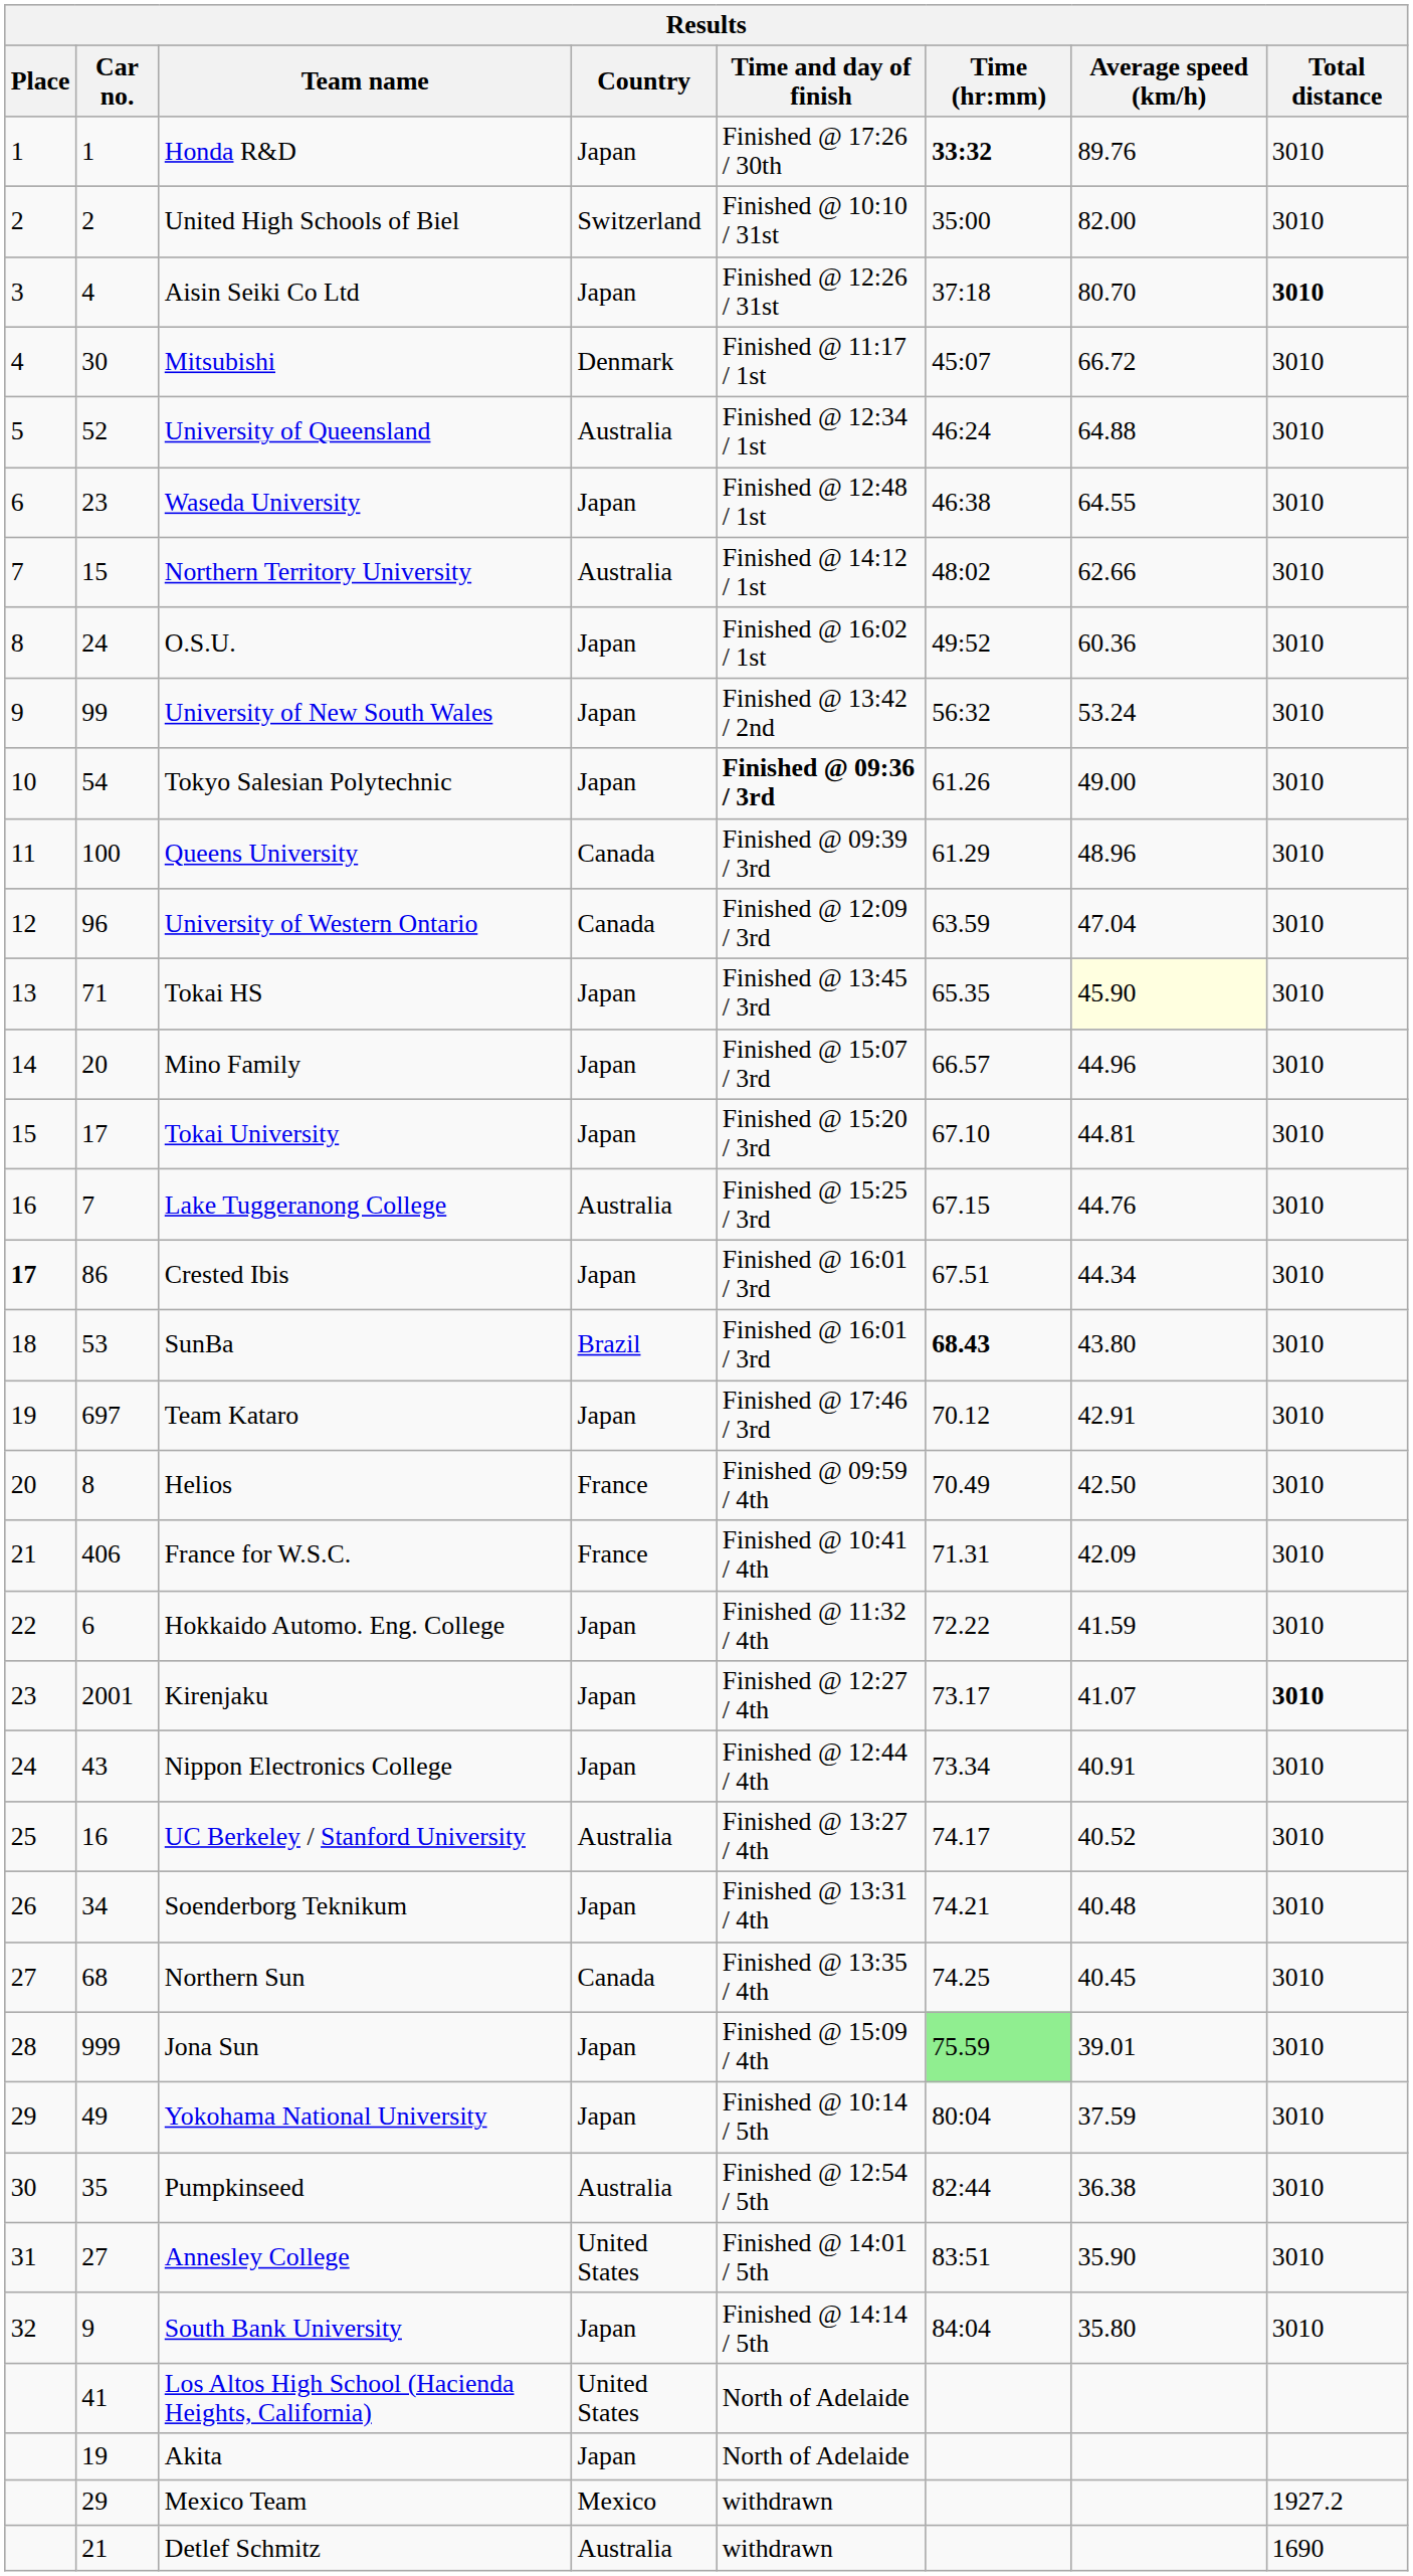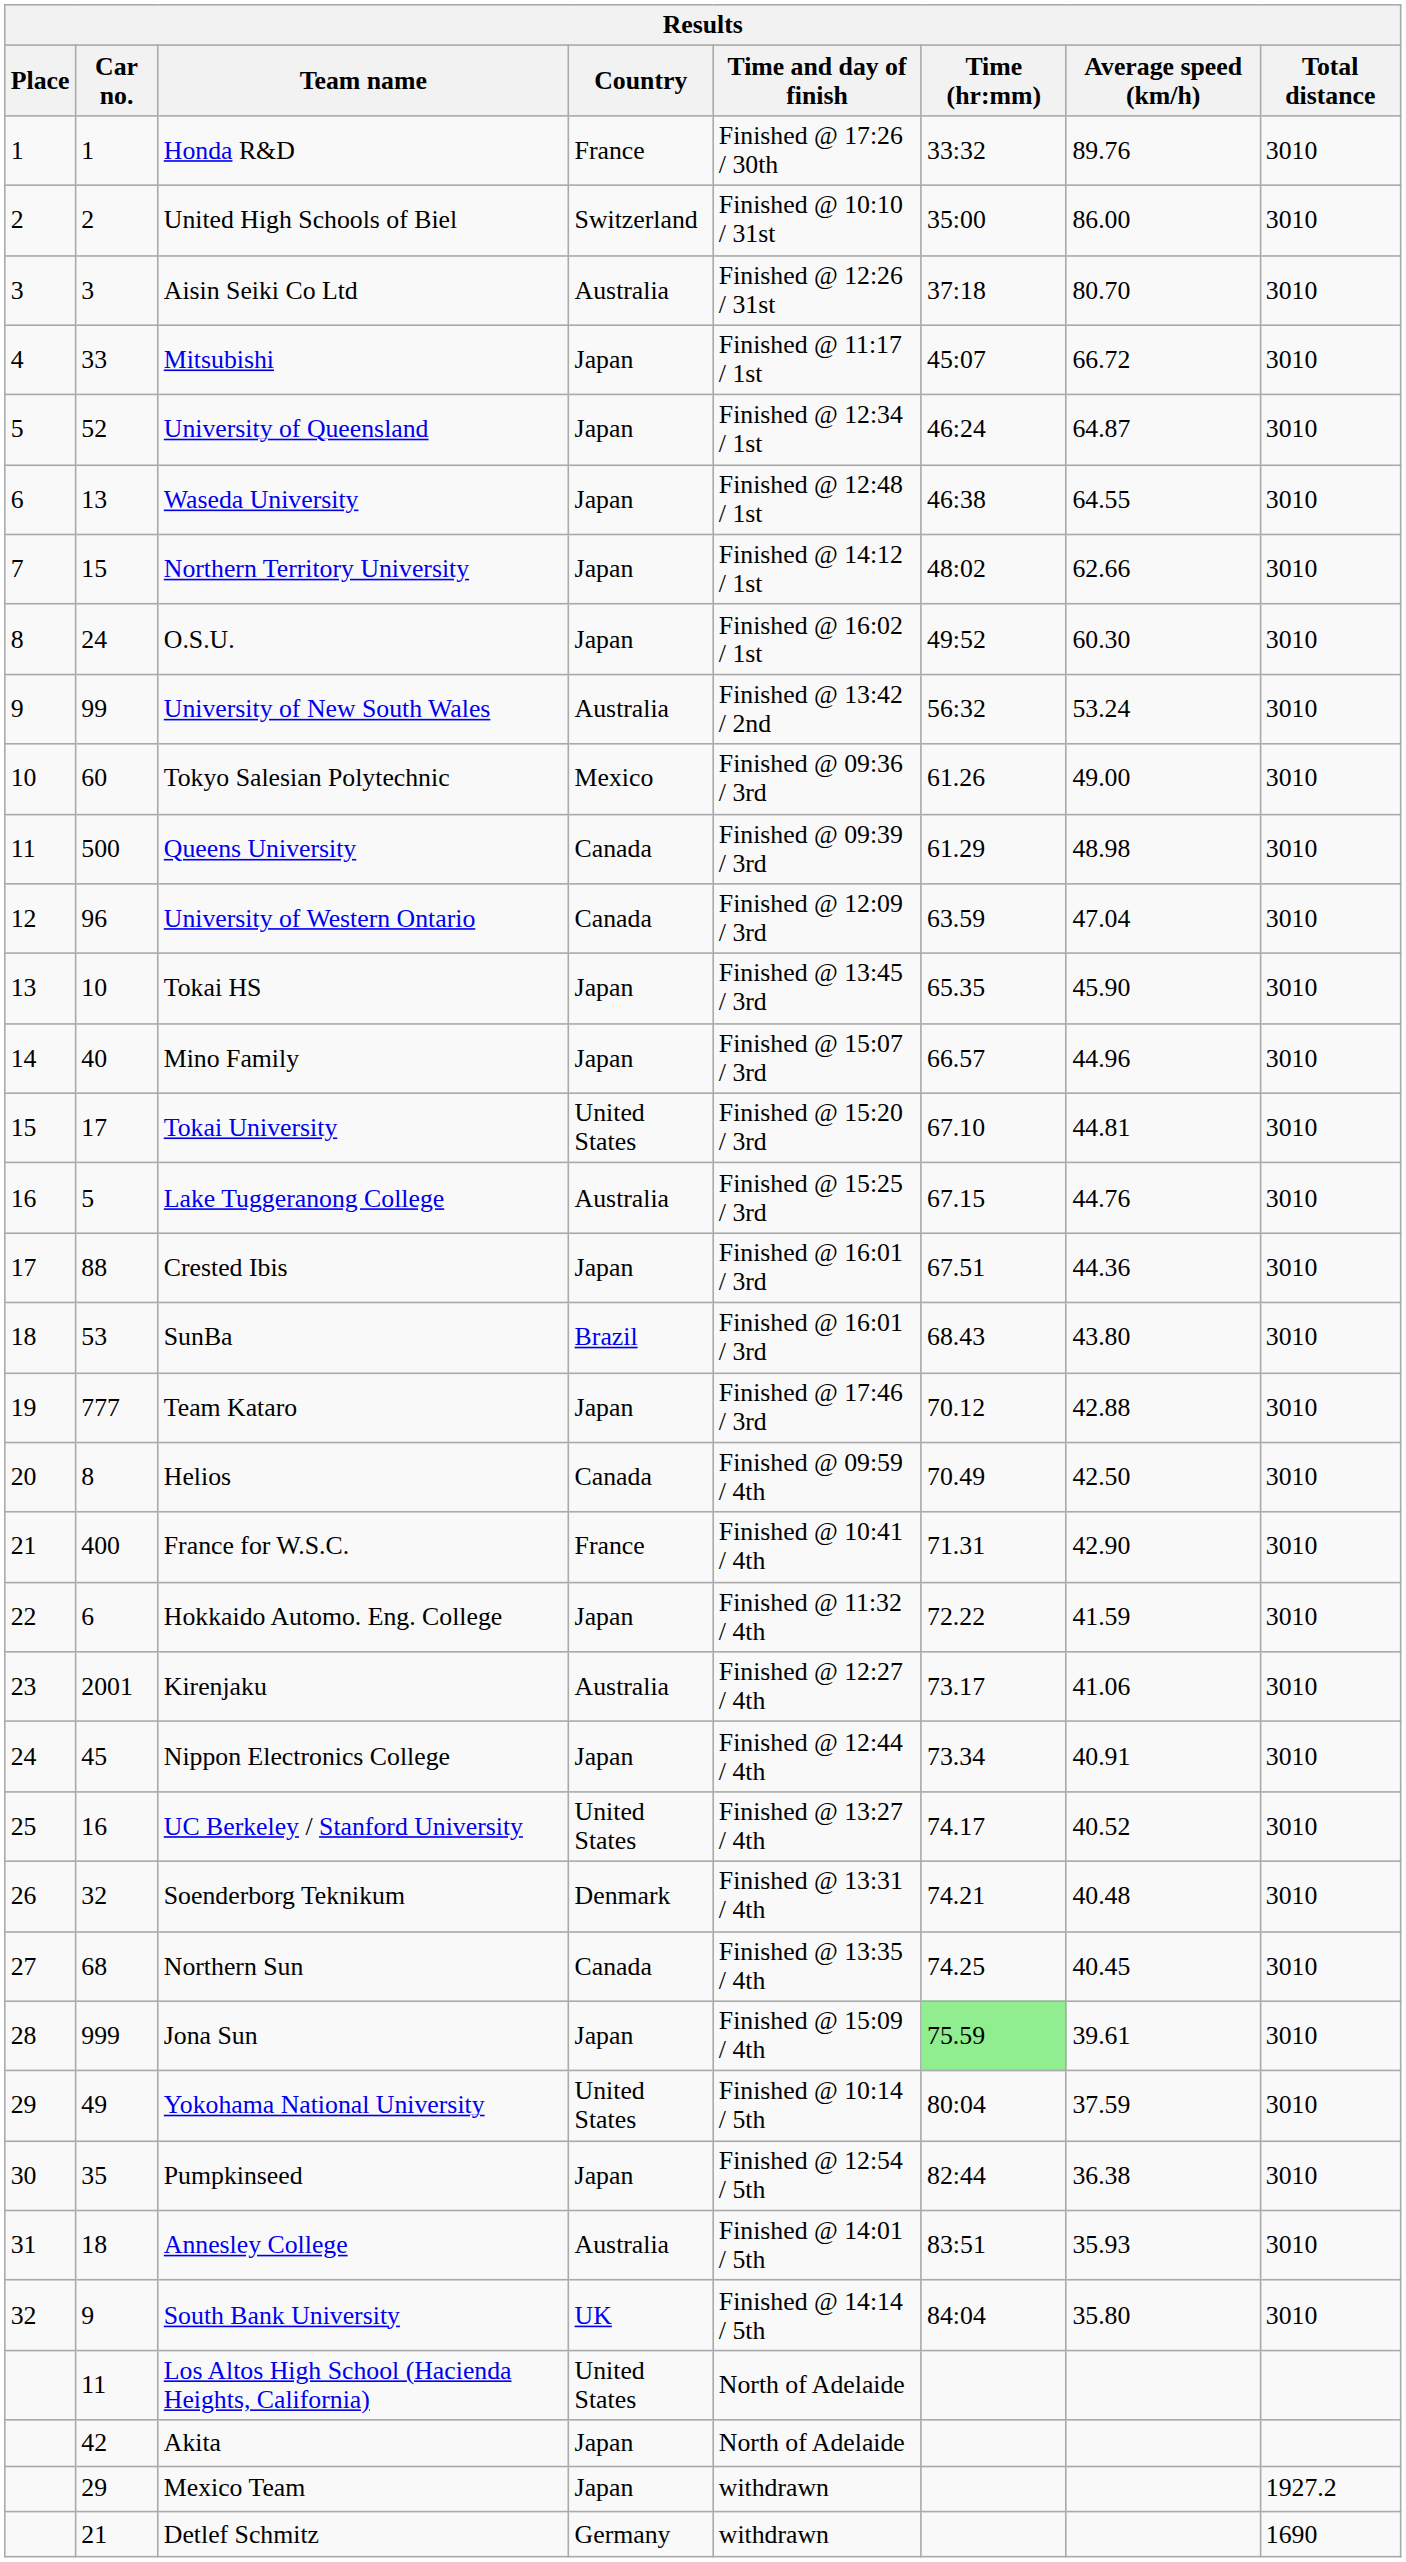Honda R&D | Country: Japan -> France
Honda R&D | Time (hr:mm): bold -> normal
United High Schools of Biel | Average speed (km/h): 82.00 -> 86.00
Aisin Seiki Co Ltd | Car no.: 4 -> 3
Aisin Seiki Co Ltd | Country: Japan -> Australia
Aisin Seiki Co Ltd | Total distance: bold -> normal
Mitsubishi | Car no.: 30 -> 33
Mitsubishi | Country: Denmark -> Japan
University of Queensland | Country: Australia -> Japan
University of Queensland | Average speed (km/h): 64.88 -> 64.87
Waseda University | Car no.: 23 -> 13
Northern Territory University | Country: Australia -> Japan
O.S.U. | Average speed (km/h): 60.36 -> 60.30
University of New South Wales | Country: Japan -> Australia
Tokyo Salesian Polytechnic | Car no.: 54 -> 60
Tokyo Salesian Polytechnic | Country: Japan -> Mexico
Tokyo Salesian Polytechnic | Time and day of finish: bold -> normal
Queens University | Car no.: 100 -> 500
Queens University | Average speed (km/h): 48.96 -> 48.98
Tokai HS | Car no.: 71 -> 10
Tokai HS | Average speed (km/h): lightyellow background -> no background
Mino Family | Car no.: 20 -> 40
Tokai University | Country: Japan -> United States
Lake Tuggeranong College | Car no.: 7 -> 5
Crested Ibis | Place: bold -> normal
Crested Ibis | Car no.: 86 -> 88
Crested Ibis | Average speed (km/h): 44.34 -> 44.36
SunBa | Time (hr:mm): bold -> normal
Team Kataro | Car no.: 697 -> 777
Team Kataro | Average speed (km/h): 42.91 -> 42.88
Helios | Country: France -> Canada
France for W.S.C. | Car no.: 406 -> 400
France for W.S.C. | Average speed (km/h): 42.09 -> 42.90
Kirenjaku | Country: Japan -> Australia
Kirenjaku | Average speed (km/h): 41.07 -> 41.06
Kirenjaku | Total distance: bold -> normal
Nippon Electronics College | Car no.: 43 -> 45
UC Berkeley / Stanford University | Country: Australia -> United States
Soenderborg Teknikum | Car no.: 34 -> 32
Soenderborg Teknikum | Country: Japan -> Denmark
Jona Sun | Average speed (km/h): 39.01 -> 39.61
Yokohama National University | Country: Japan -> United States
Pumpkinseed | Country: Australia -> Japan
Annesley College | Car no.: 27 -> 18
Annesley College | Country: United States -> Australia
Annesley College | Average speed (km/h): 35.90 -> 35.93
South Bank University | Country: Japan -> UK
Los Altos High School (Hacienda Heights, California) | Car no.: 41 -> 11
Akita | Car no.: 19 -> 42
Mexico Team | Country: Mexico -> Japan
Detlef Schmitz | Country: Australia -> Germany
